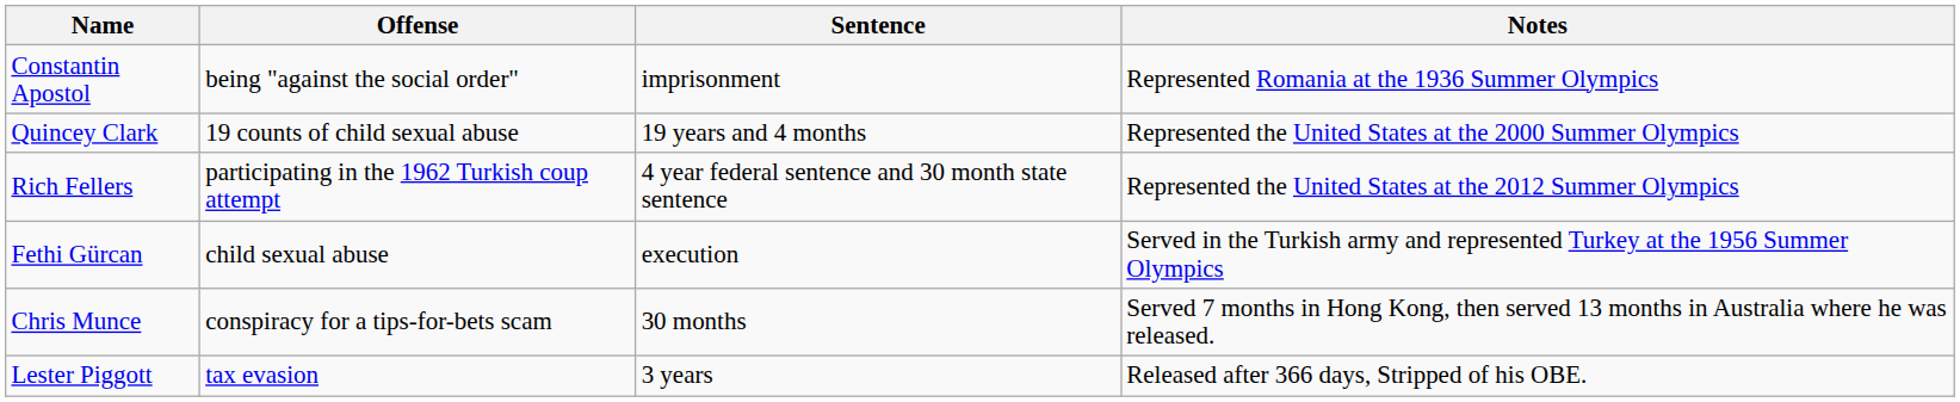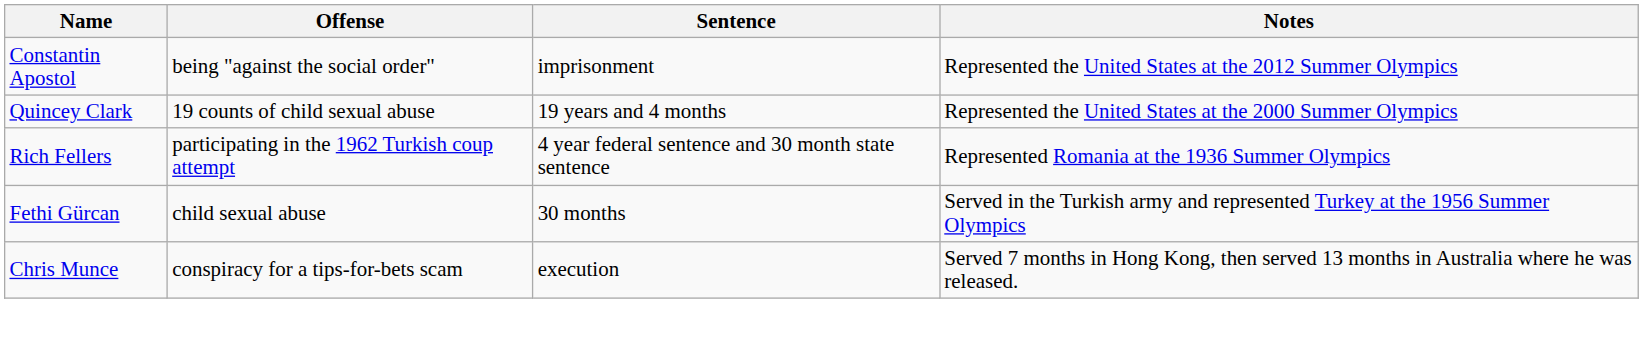Constantin Apostol | Notes: Represented Romania at the 1936 Summer Olympics -> Represented the United States at the 2012 Summer Olympics
Rich Fellers | Notes: Represented the United States at the 2012 Summer Olympics -> Represented Romania at the 1936 Summer Olympics
Fethi Gürcan | Sentence: execution -> 30 months
Chris Munce | Sentence: 30 months -> execution
- row: Lester Piggott | tax evasion | 3 years | Released after 366 days, Stripped of his OBE.
